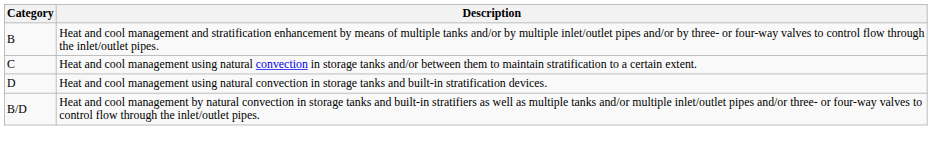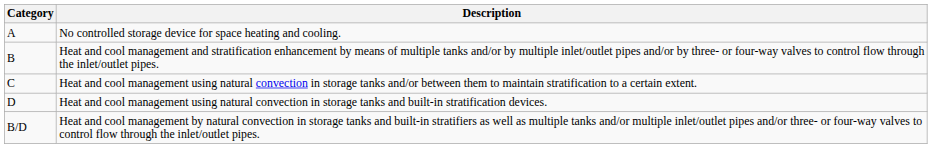+ row: A | No controlled storage device for space heating and cooling.
